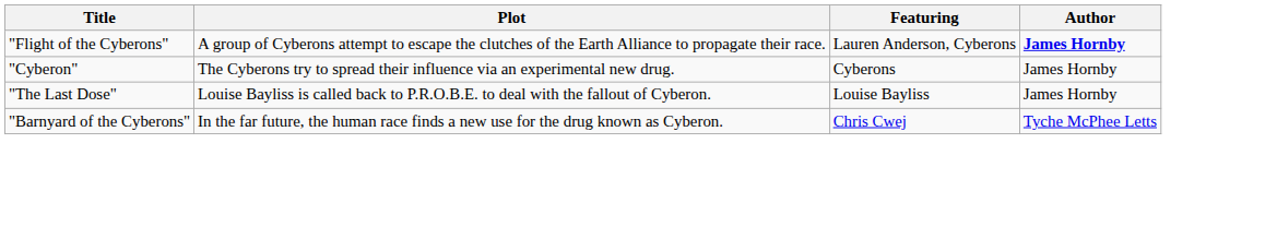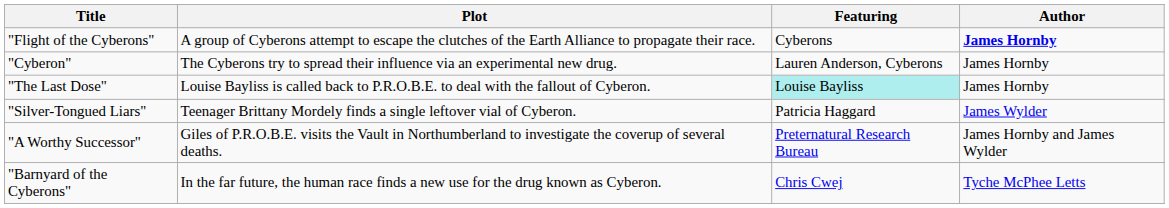"Flight of the Cyberons" | Featuring: Lauren Anderson, Cyberons -> Cyberons
"Cyberon" | Featuring: Cyberons -> Lauren Anderson, Cyberons
"The Last Dose" | Featuring: no background -> paleturquoise background
+ row: "Silver-Tongued Liars" | Teenager Brittany Mordely finds a single leftover vial of Cyberon. | Patricia Haggard | James Wylder
+ row: "A Worthy Successor" | Giles of P.R.O.B.E. visits the Vault in Northumberland to investigate the coverup of several deaths. | Preternatural Research Bureau | James Hornby and James Wylder
